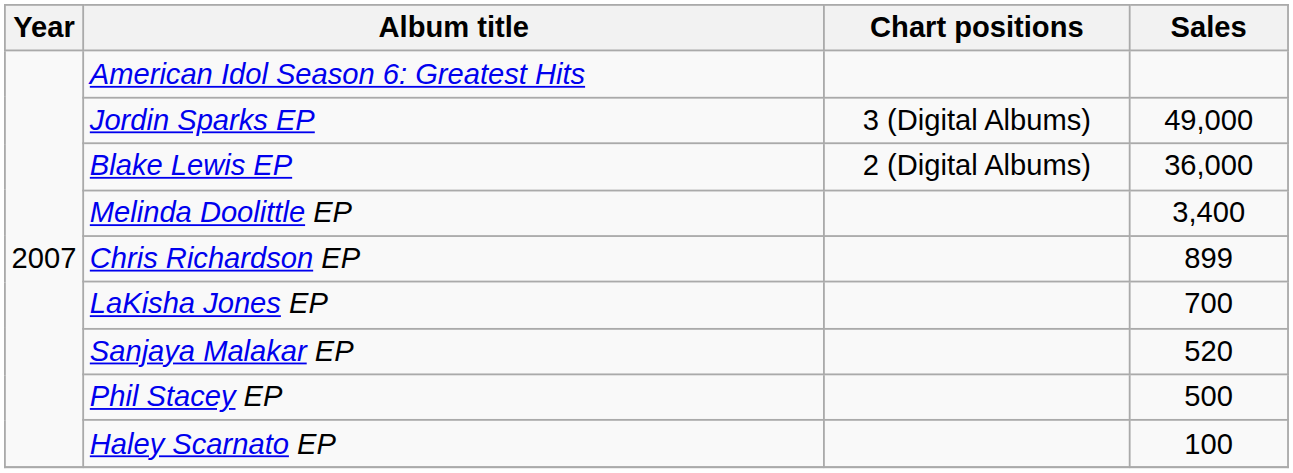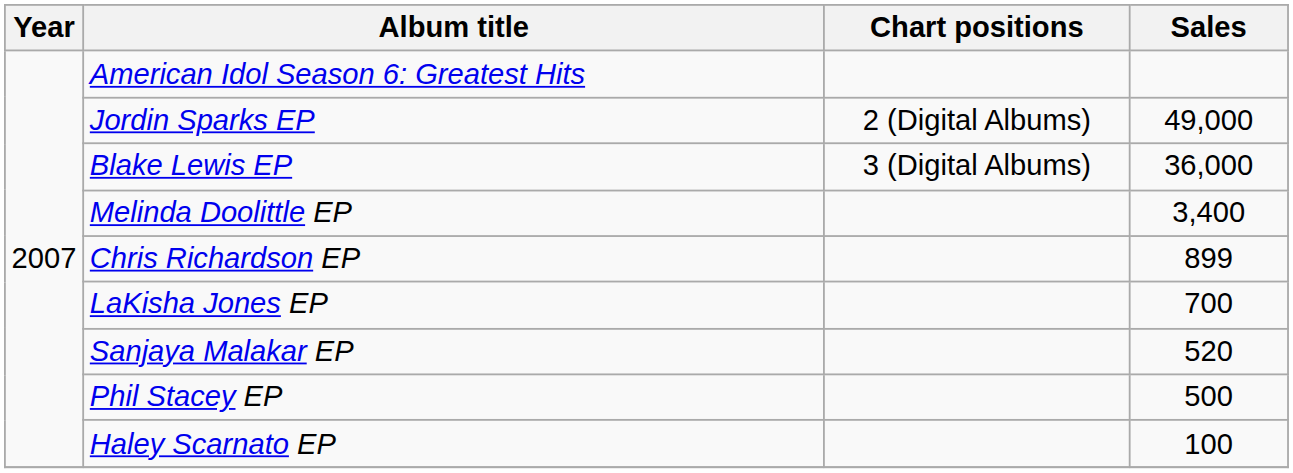Jordin Sparks EP | Chart positions: 3 (Digital Albums) -> 2 (Digital Albums)
Blake Lewis EP | Chart positions: 2 (Digital Albums) -> 3 (Digital Albums)
